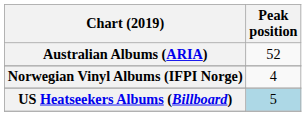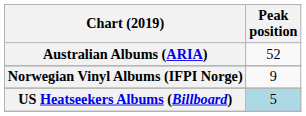Norwegian Vinyl Albums (IFPI Norge) | Peak position: 4 -> 9
